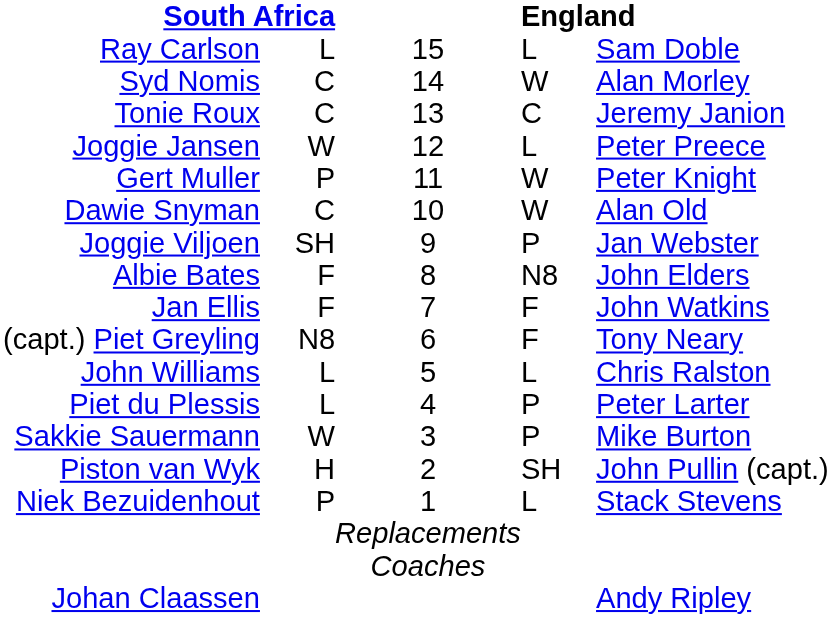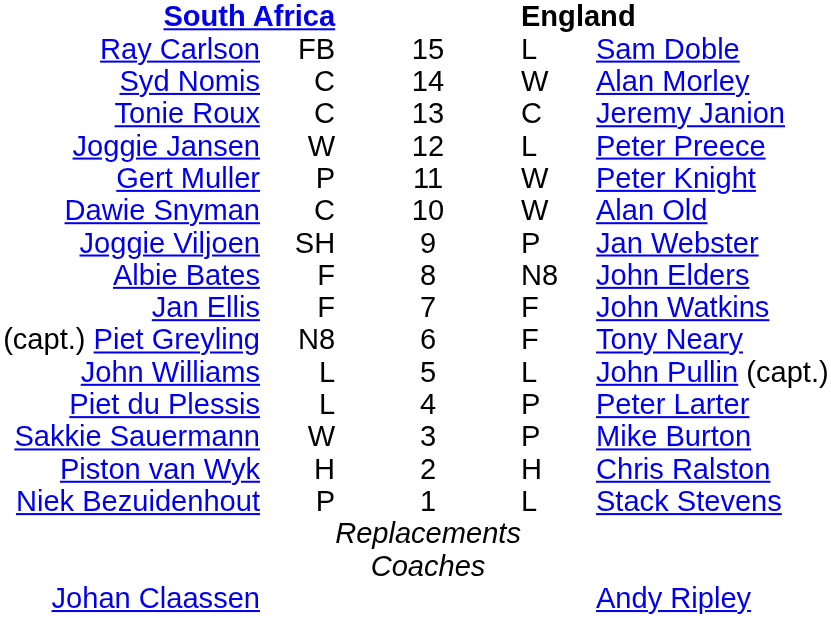Ray Carlson | column 2: L -> FB
John Williams | column 5: Chris Ralston -> John Pullin (capt.)
Piston van Wyk | column 4: SH -> H
Piston van Wyk | column 5: John Pullin (capt.) -> Chris Ralston
